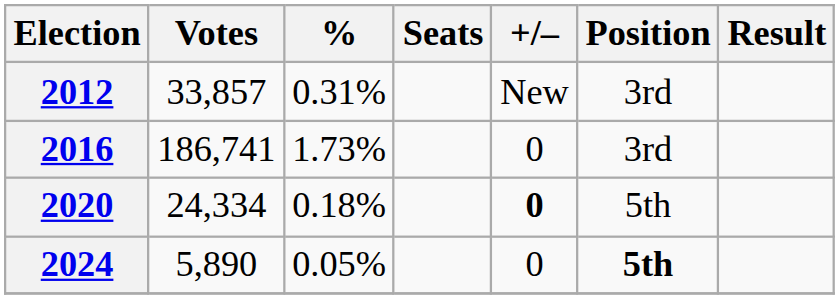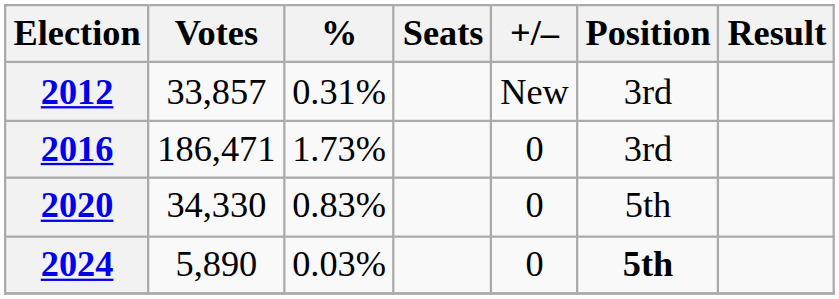2016 | Votes: 186,741 -> 186,471
2020 | Votes: 24,334 -> 34,330
2020 | %: 0.18% -> 0.83%
2020 | +/–: bold -> normal
2024 | %: 0.05% -> 0.03%
